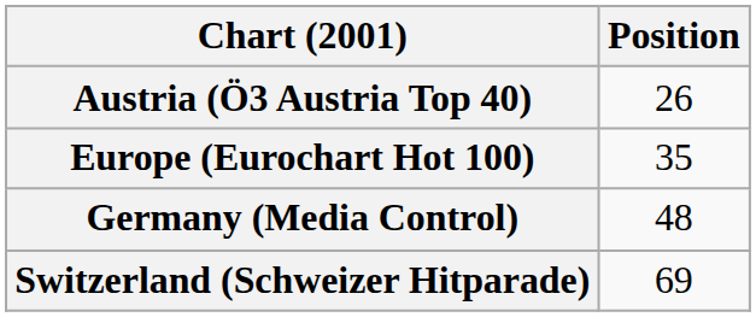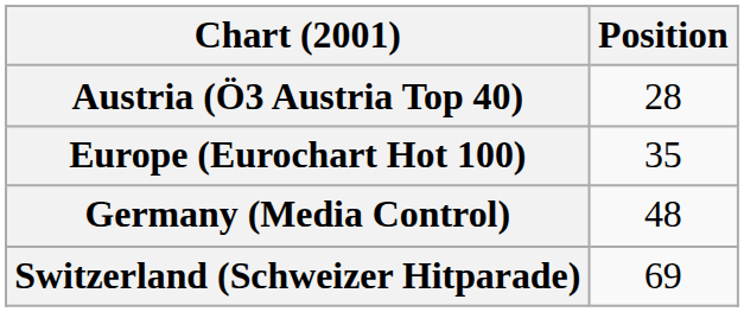Austria (Ö3 Austria Top 40) | Position: 26 -> 28
